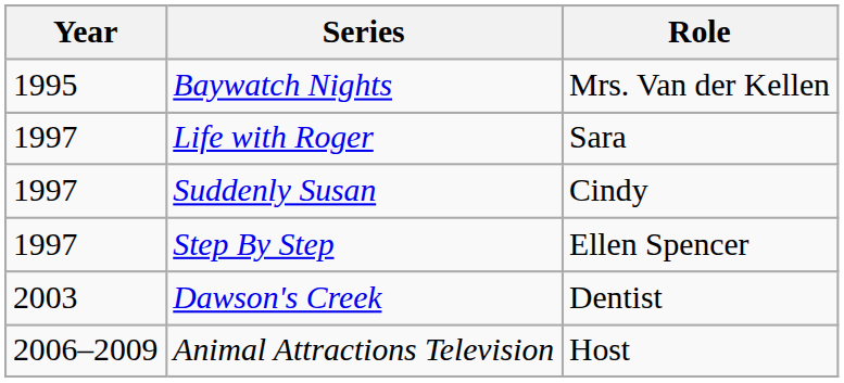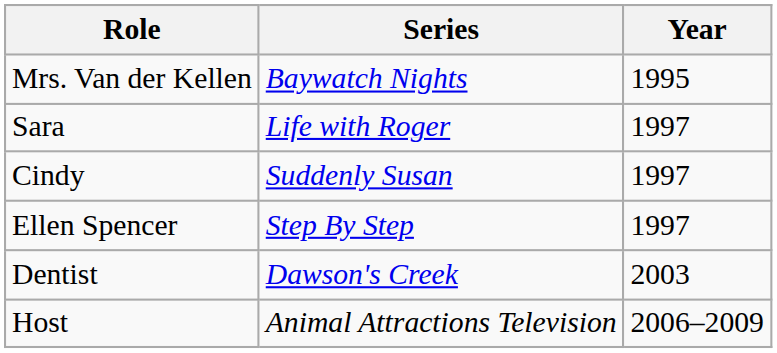columns swapped: Year <-> Role
